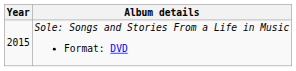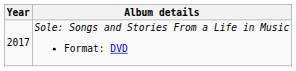Sole: Songs and Stories From a Life in Music Format: DVD | Year: 2015 -> 2017
